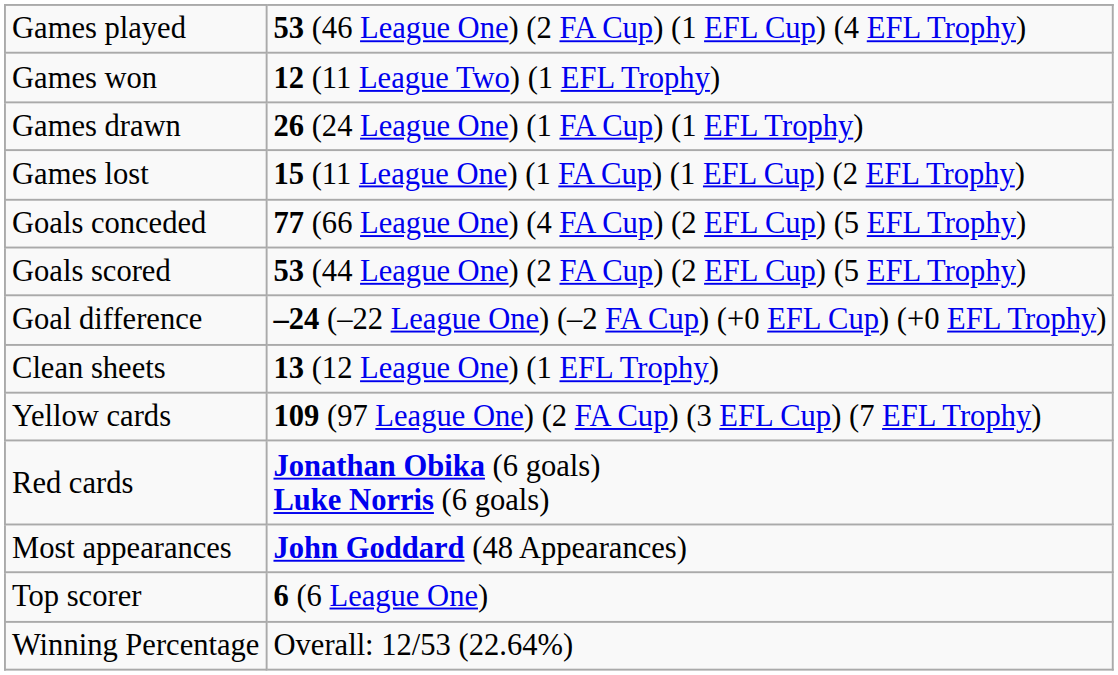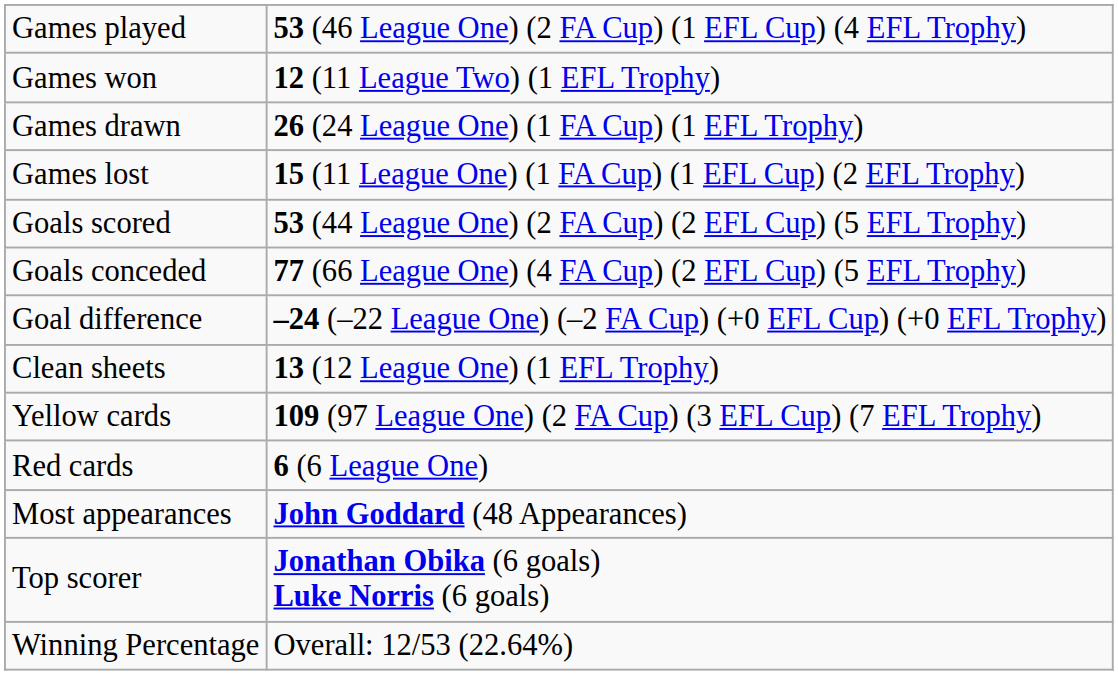rows swapped: Goals scored <-> Goals conceded
Red cards | column 2: Jonathan Obika (6 goals) Luke Norris (6 goals) -> 6 (6 League One)
Top scorer | column 2: 6 (6 League One) -> Jonathan Obika (6 goals) Luke Norris (6 goals)
